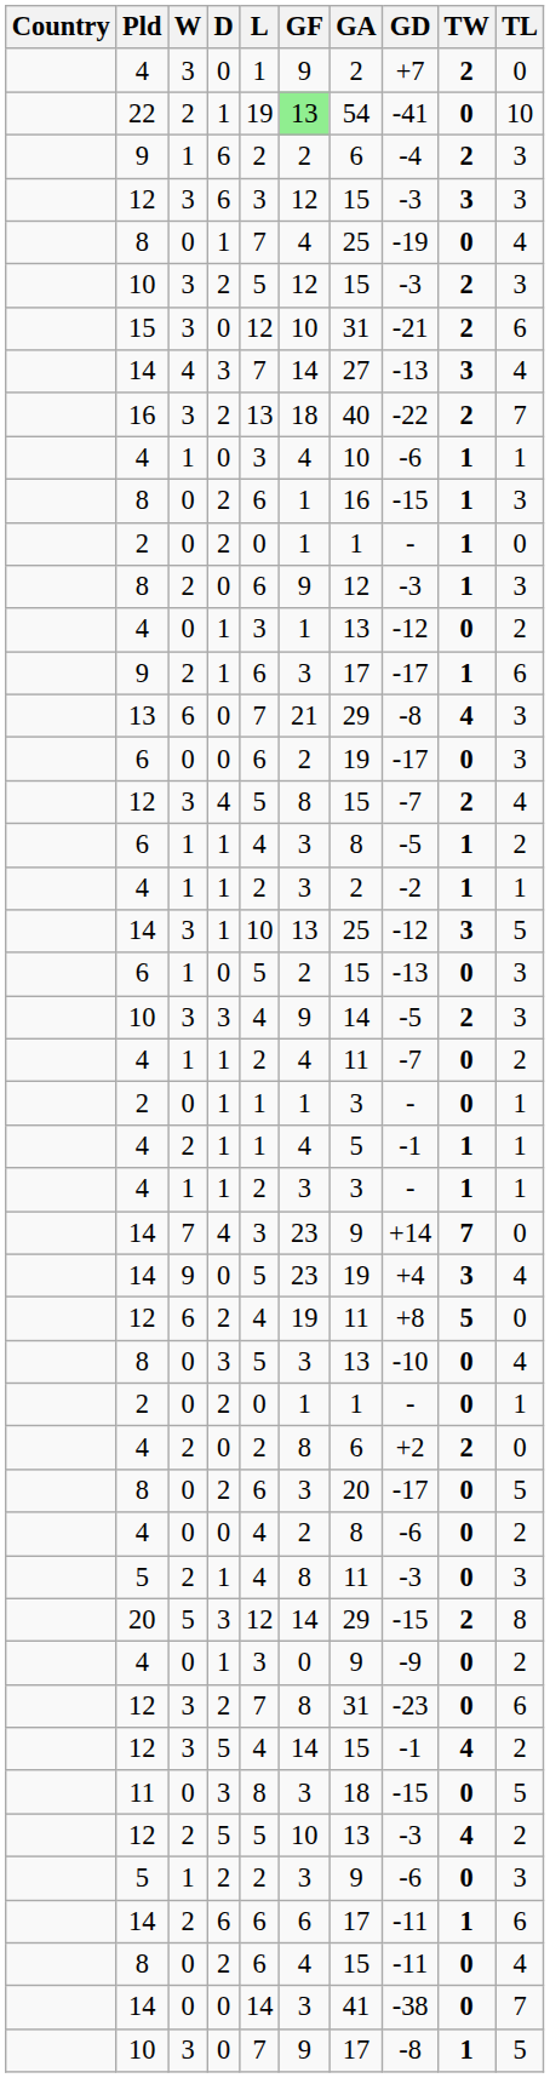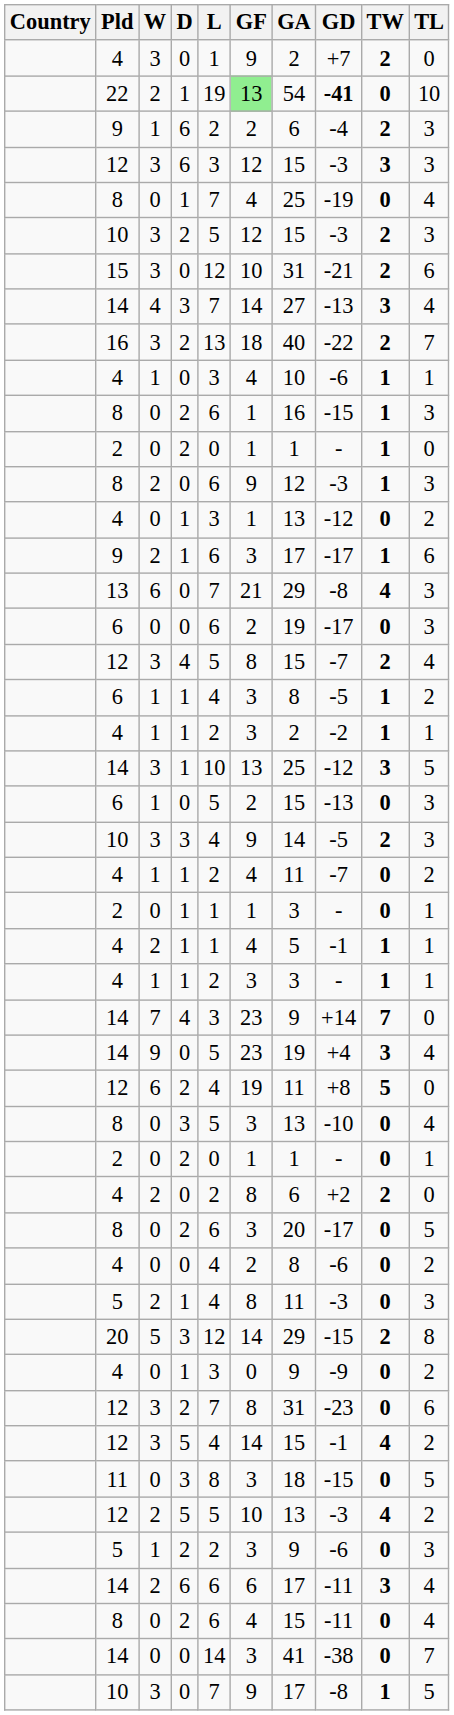22 | GD: normal -> bold
14 / 6 | TW: 1 -> 3
14 / 6 | TL: 6 -> 4
